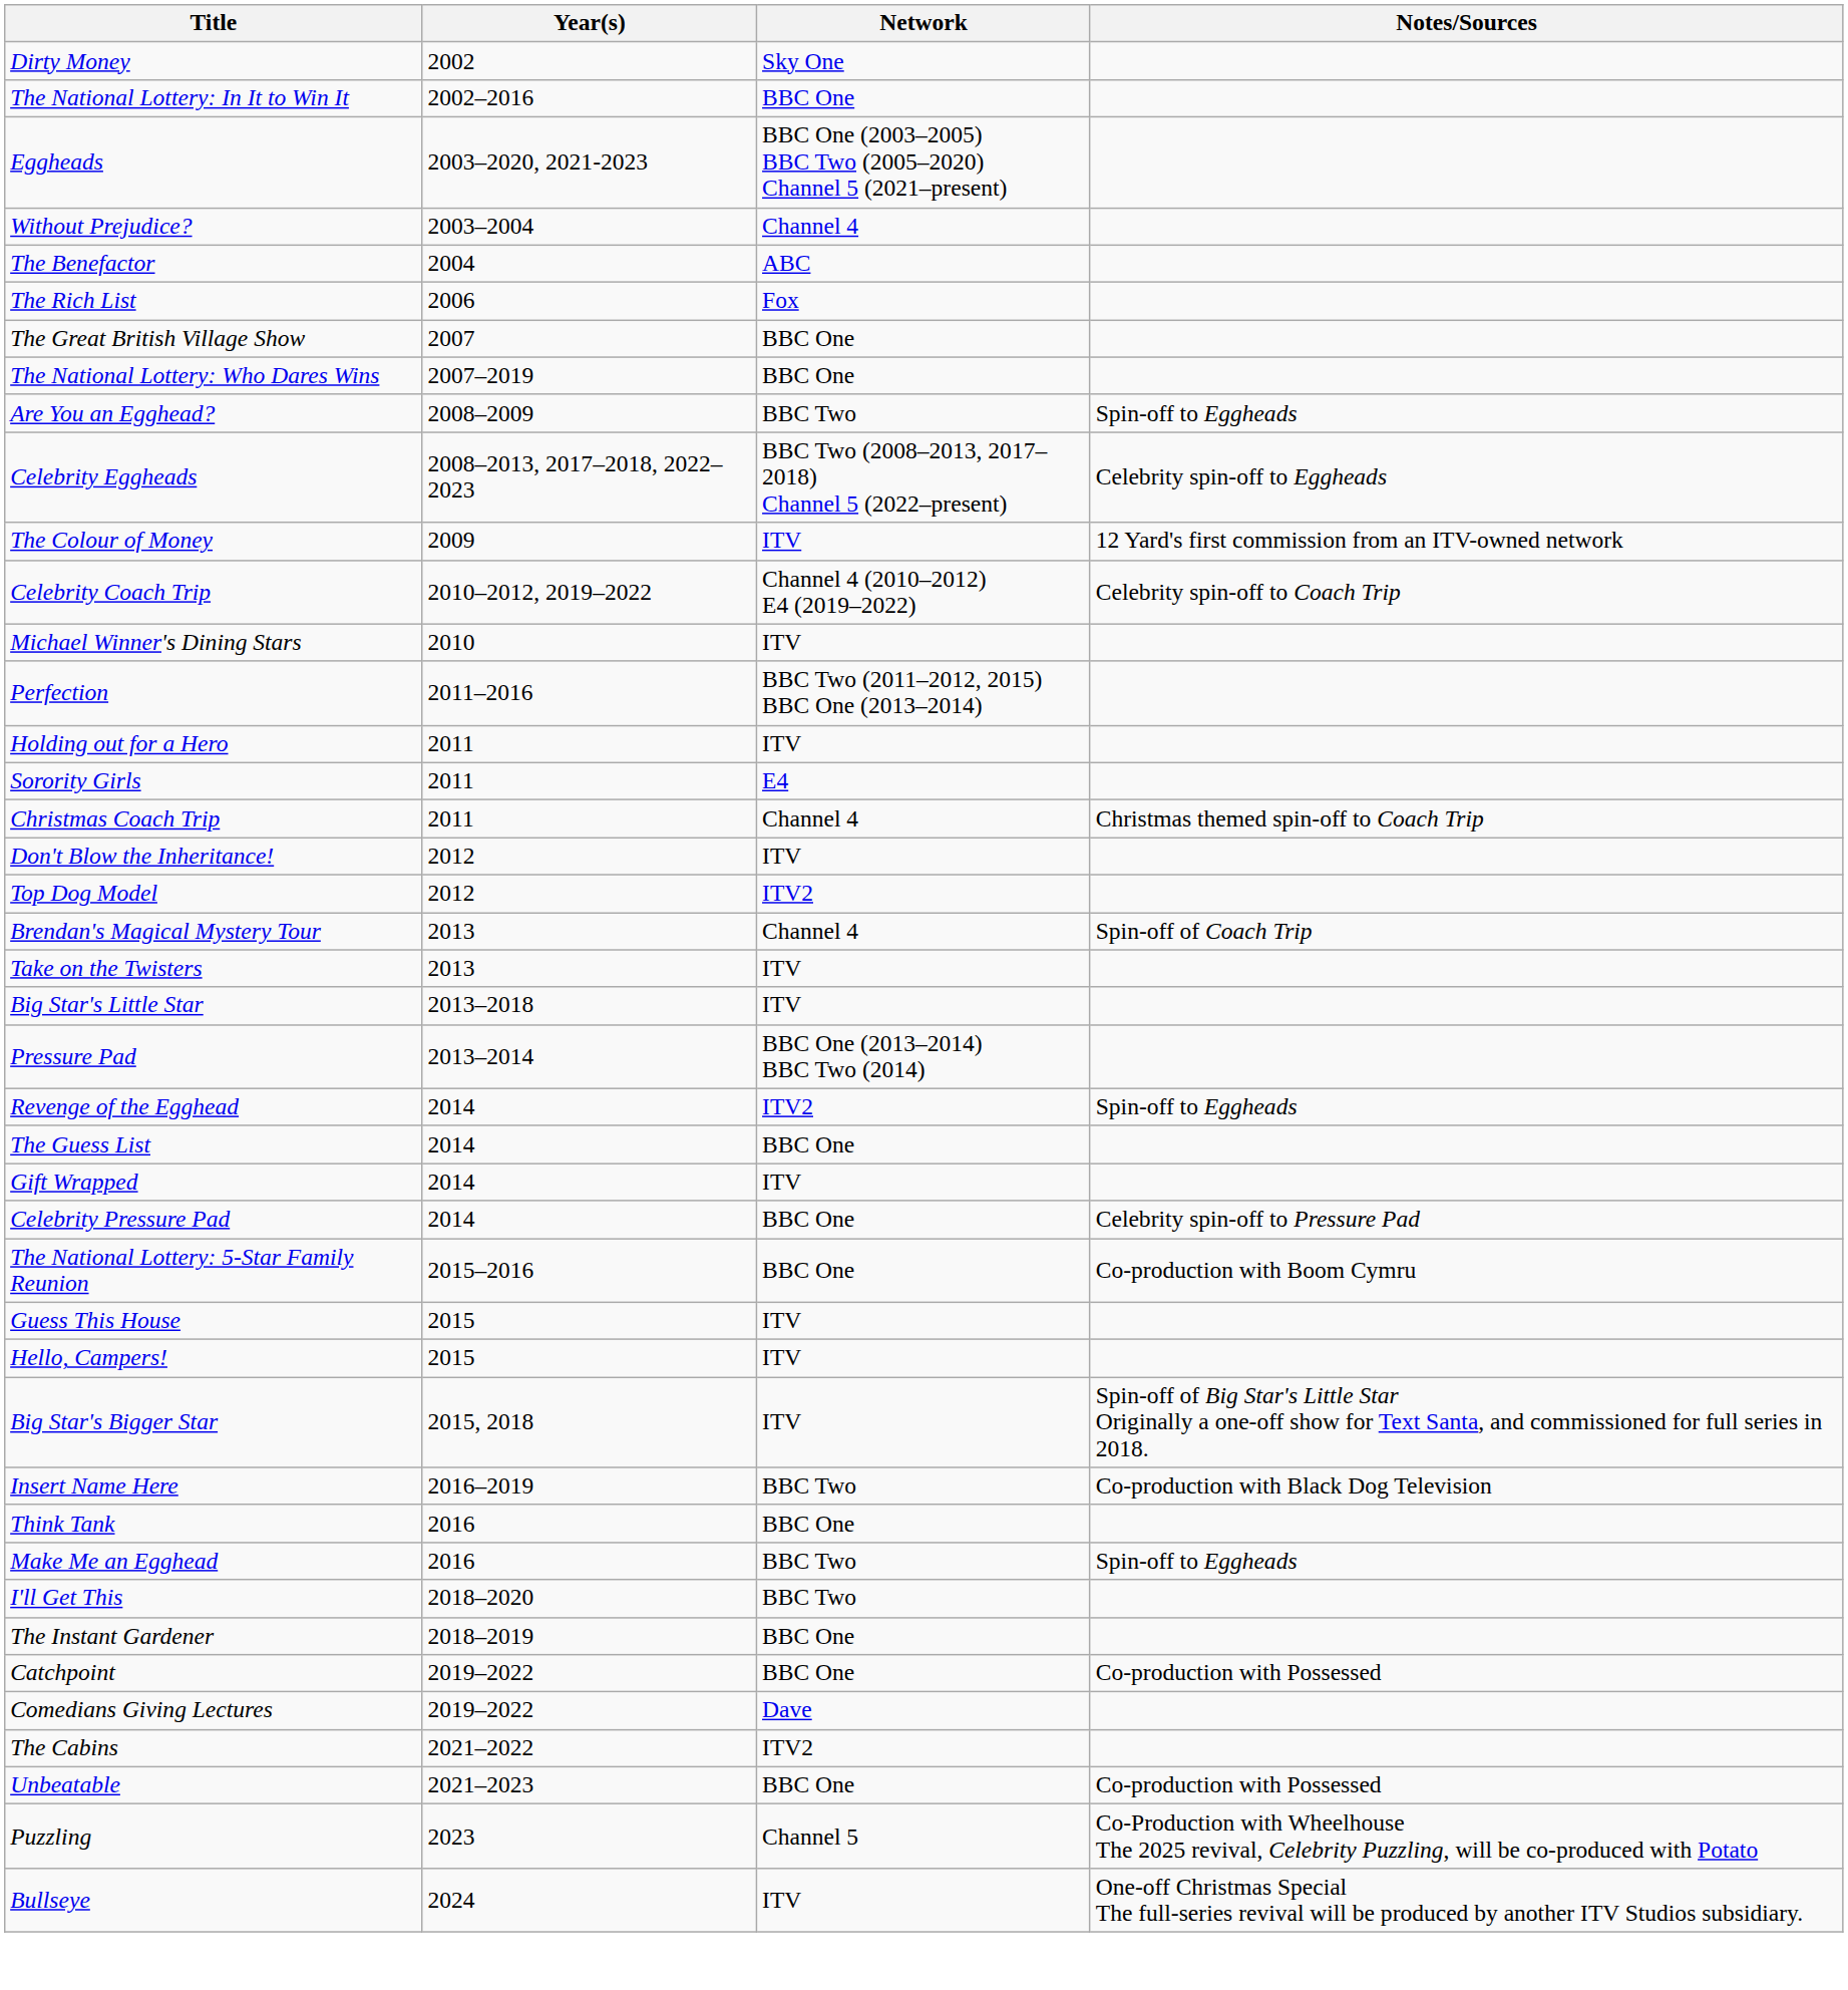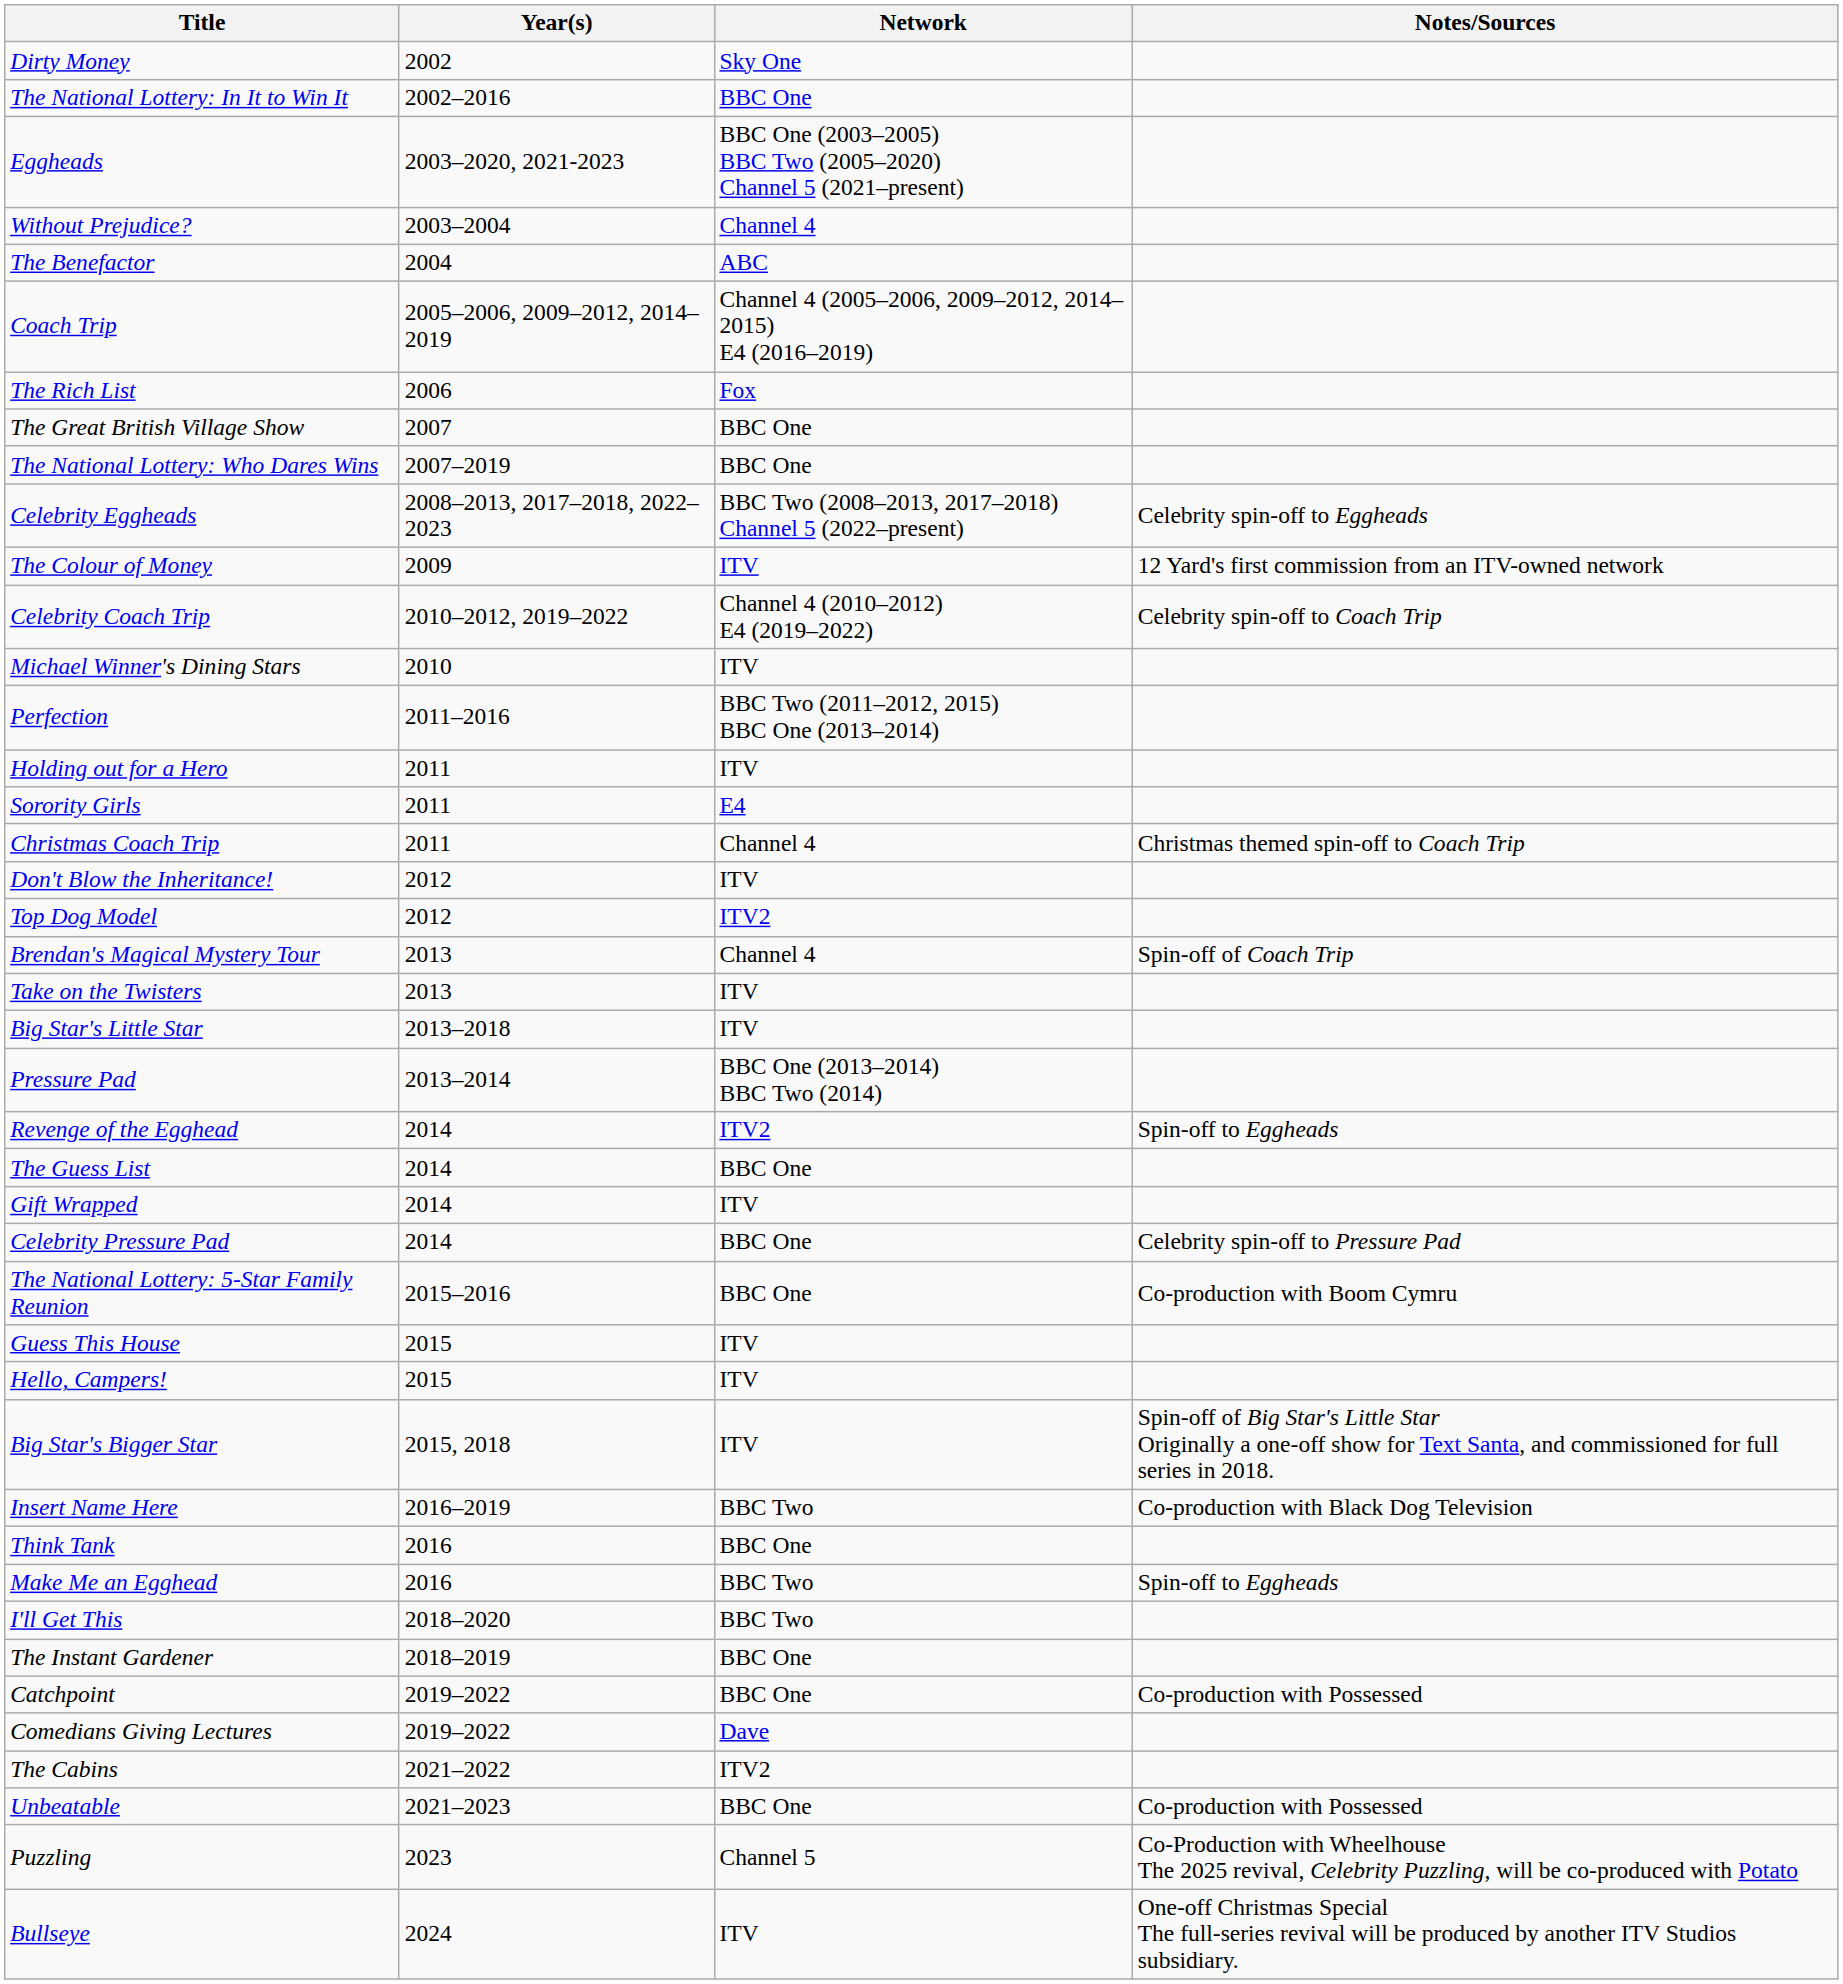+ row: Coach Trip | 2005–2006, 2009–2012, 2014–2019 | Channel 4 (2005–2006, 2009–2012, 2014–2015) E4 (2016–2019)
- row: Are You an Egghead? | 2008–2009 | BBC Two | Spin-off to Eggheads
